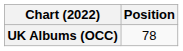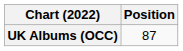UK Albums (OCC) | Position: 78 -> 87
